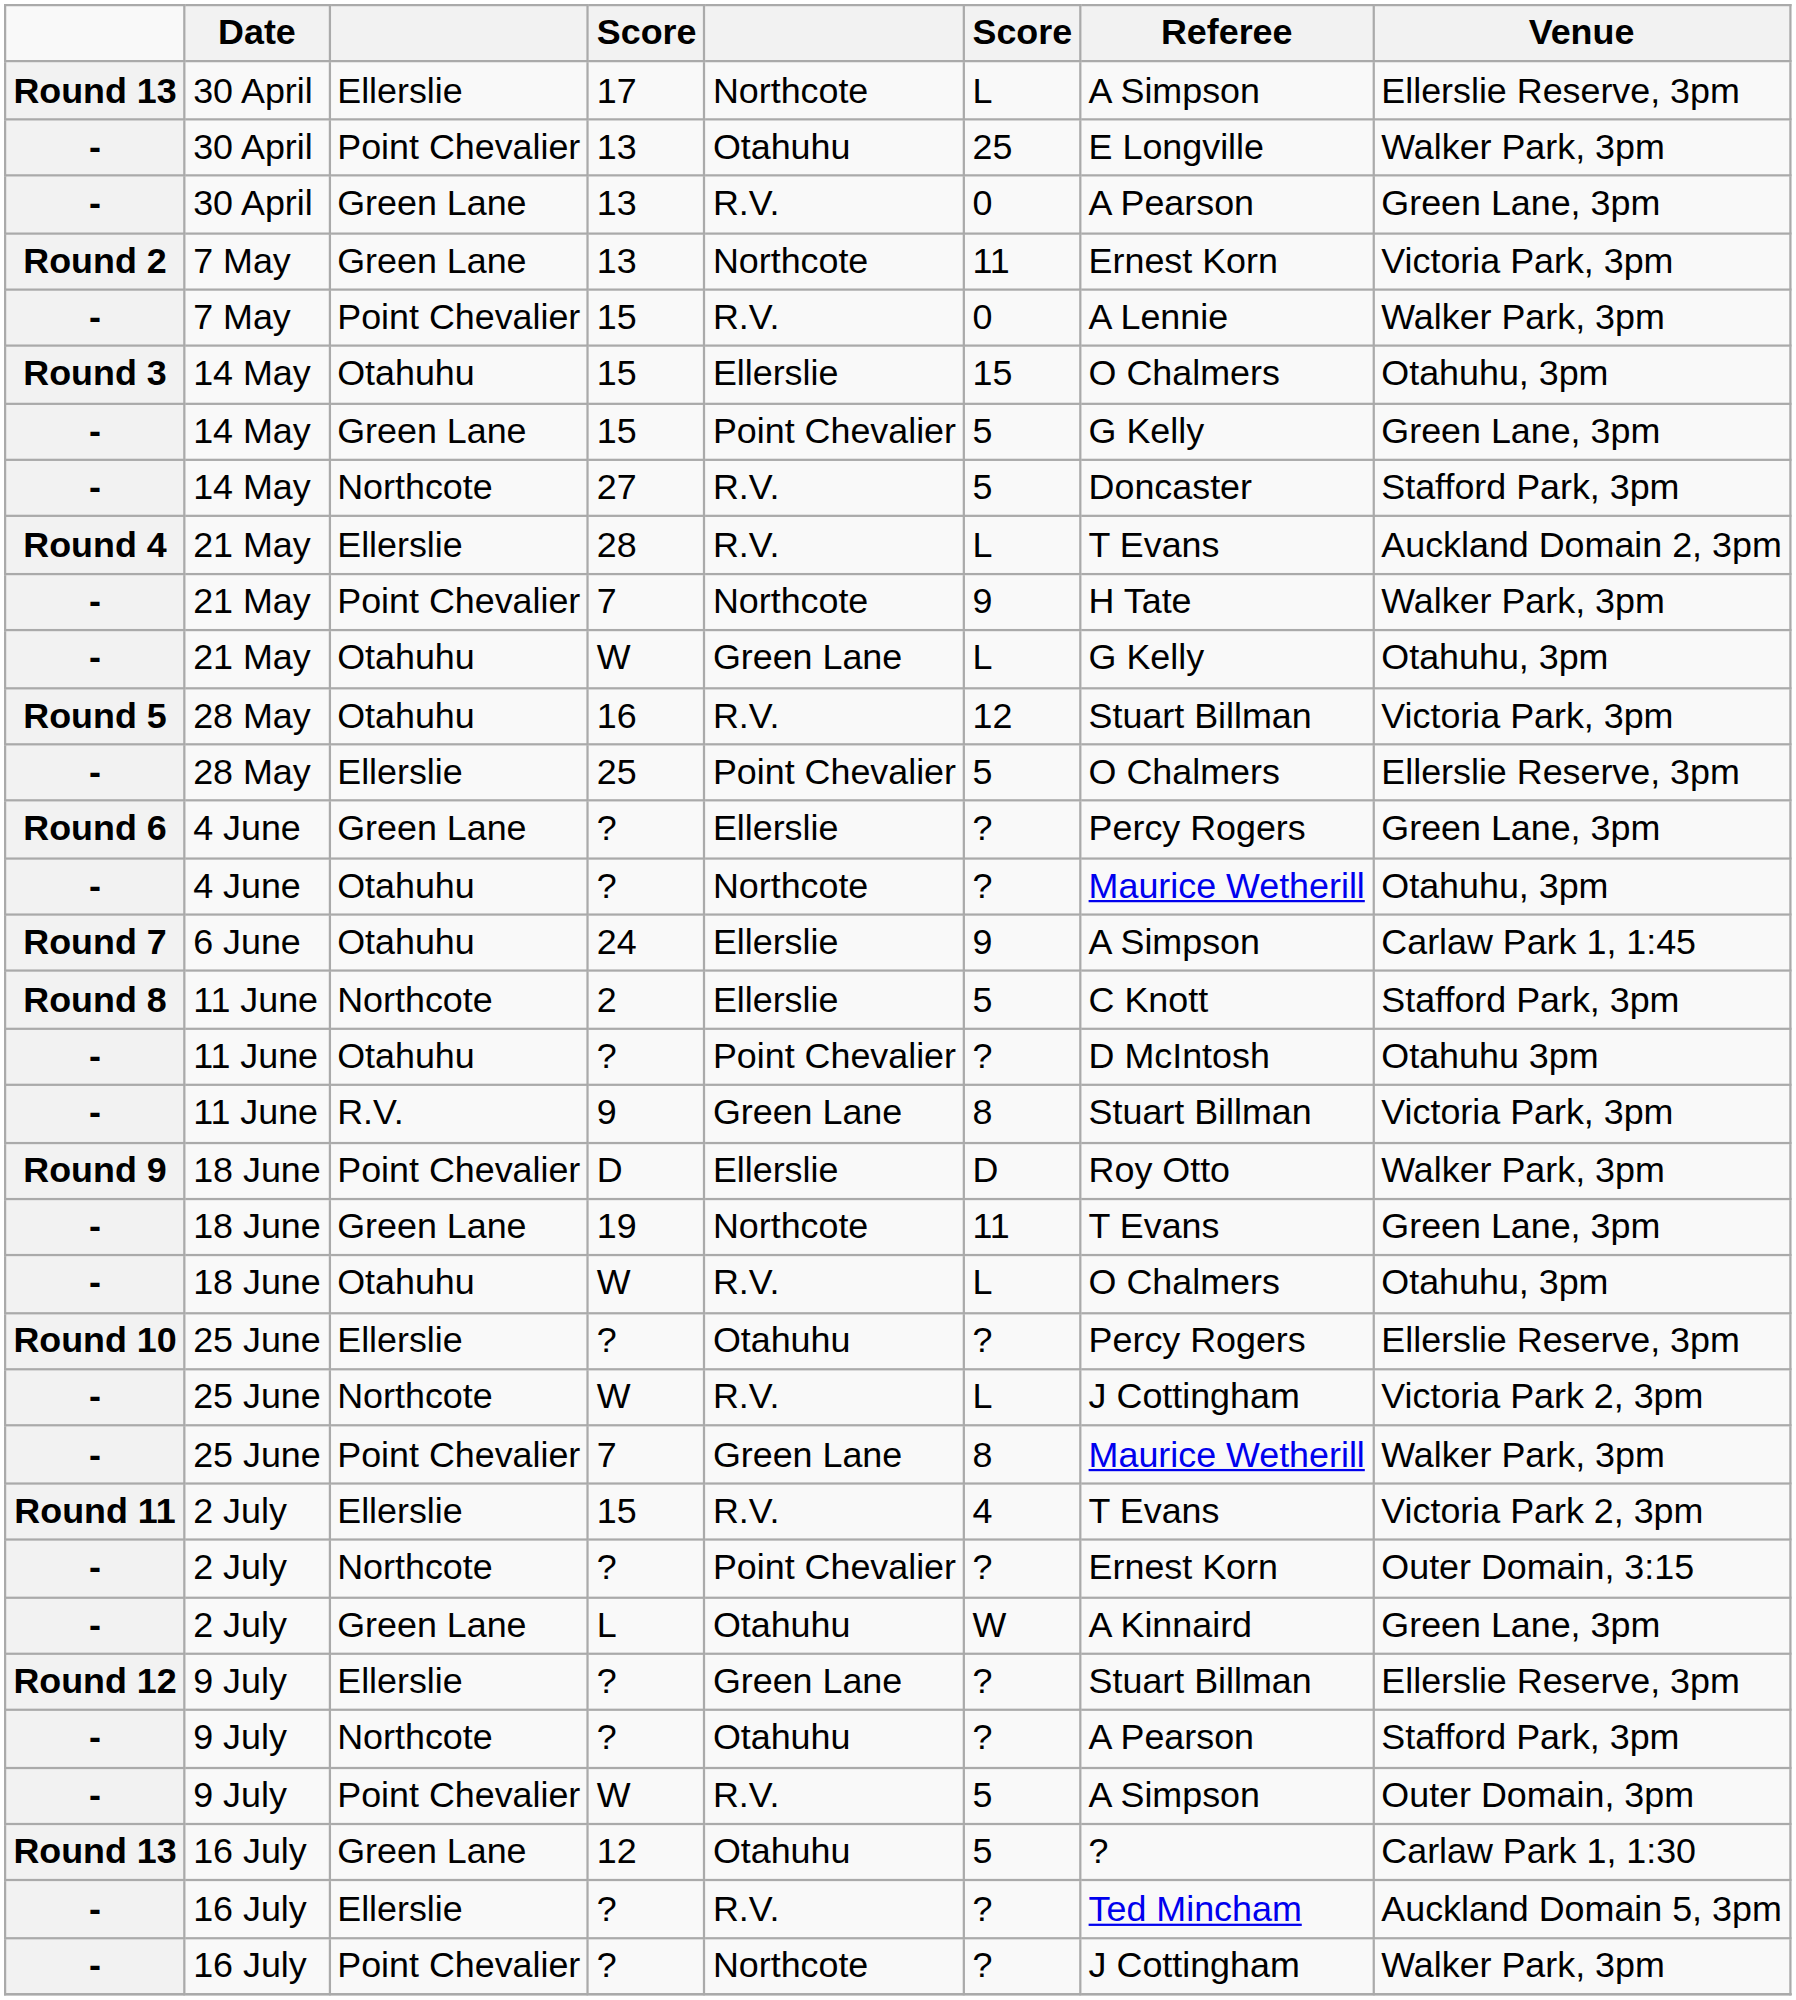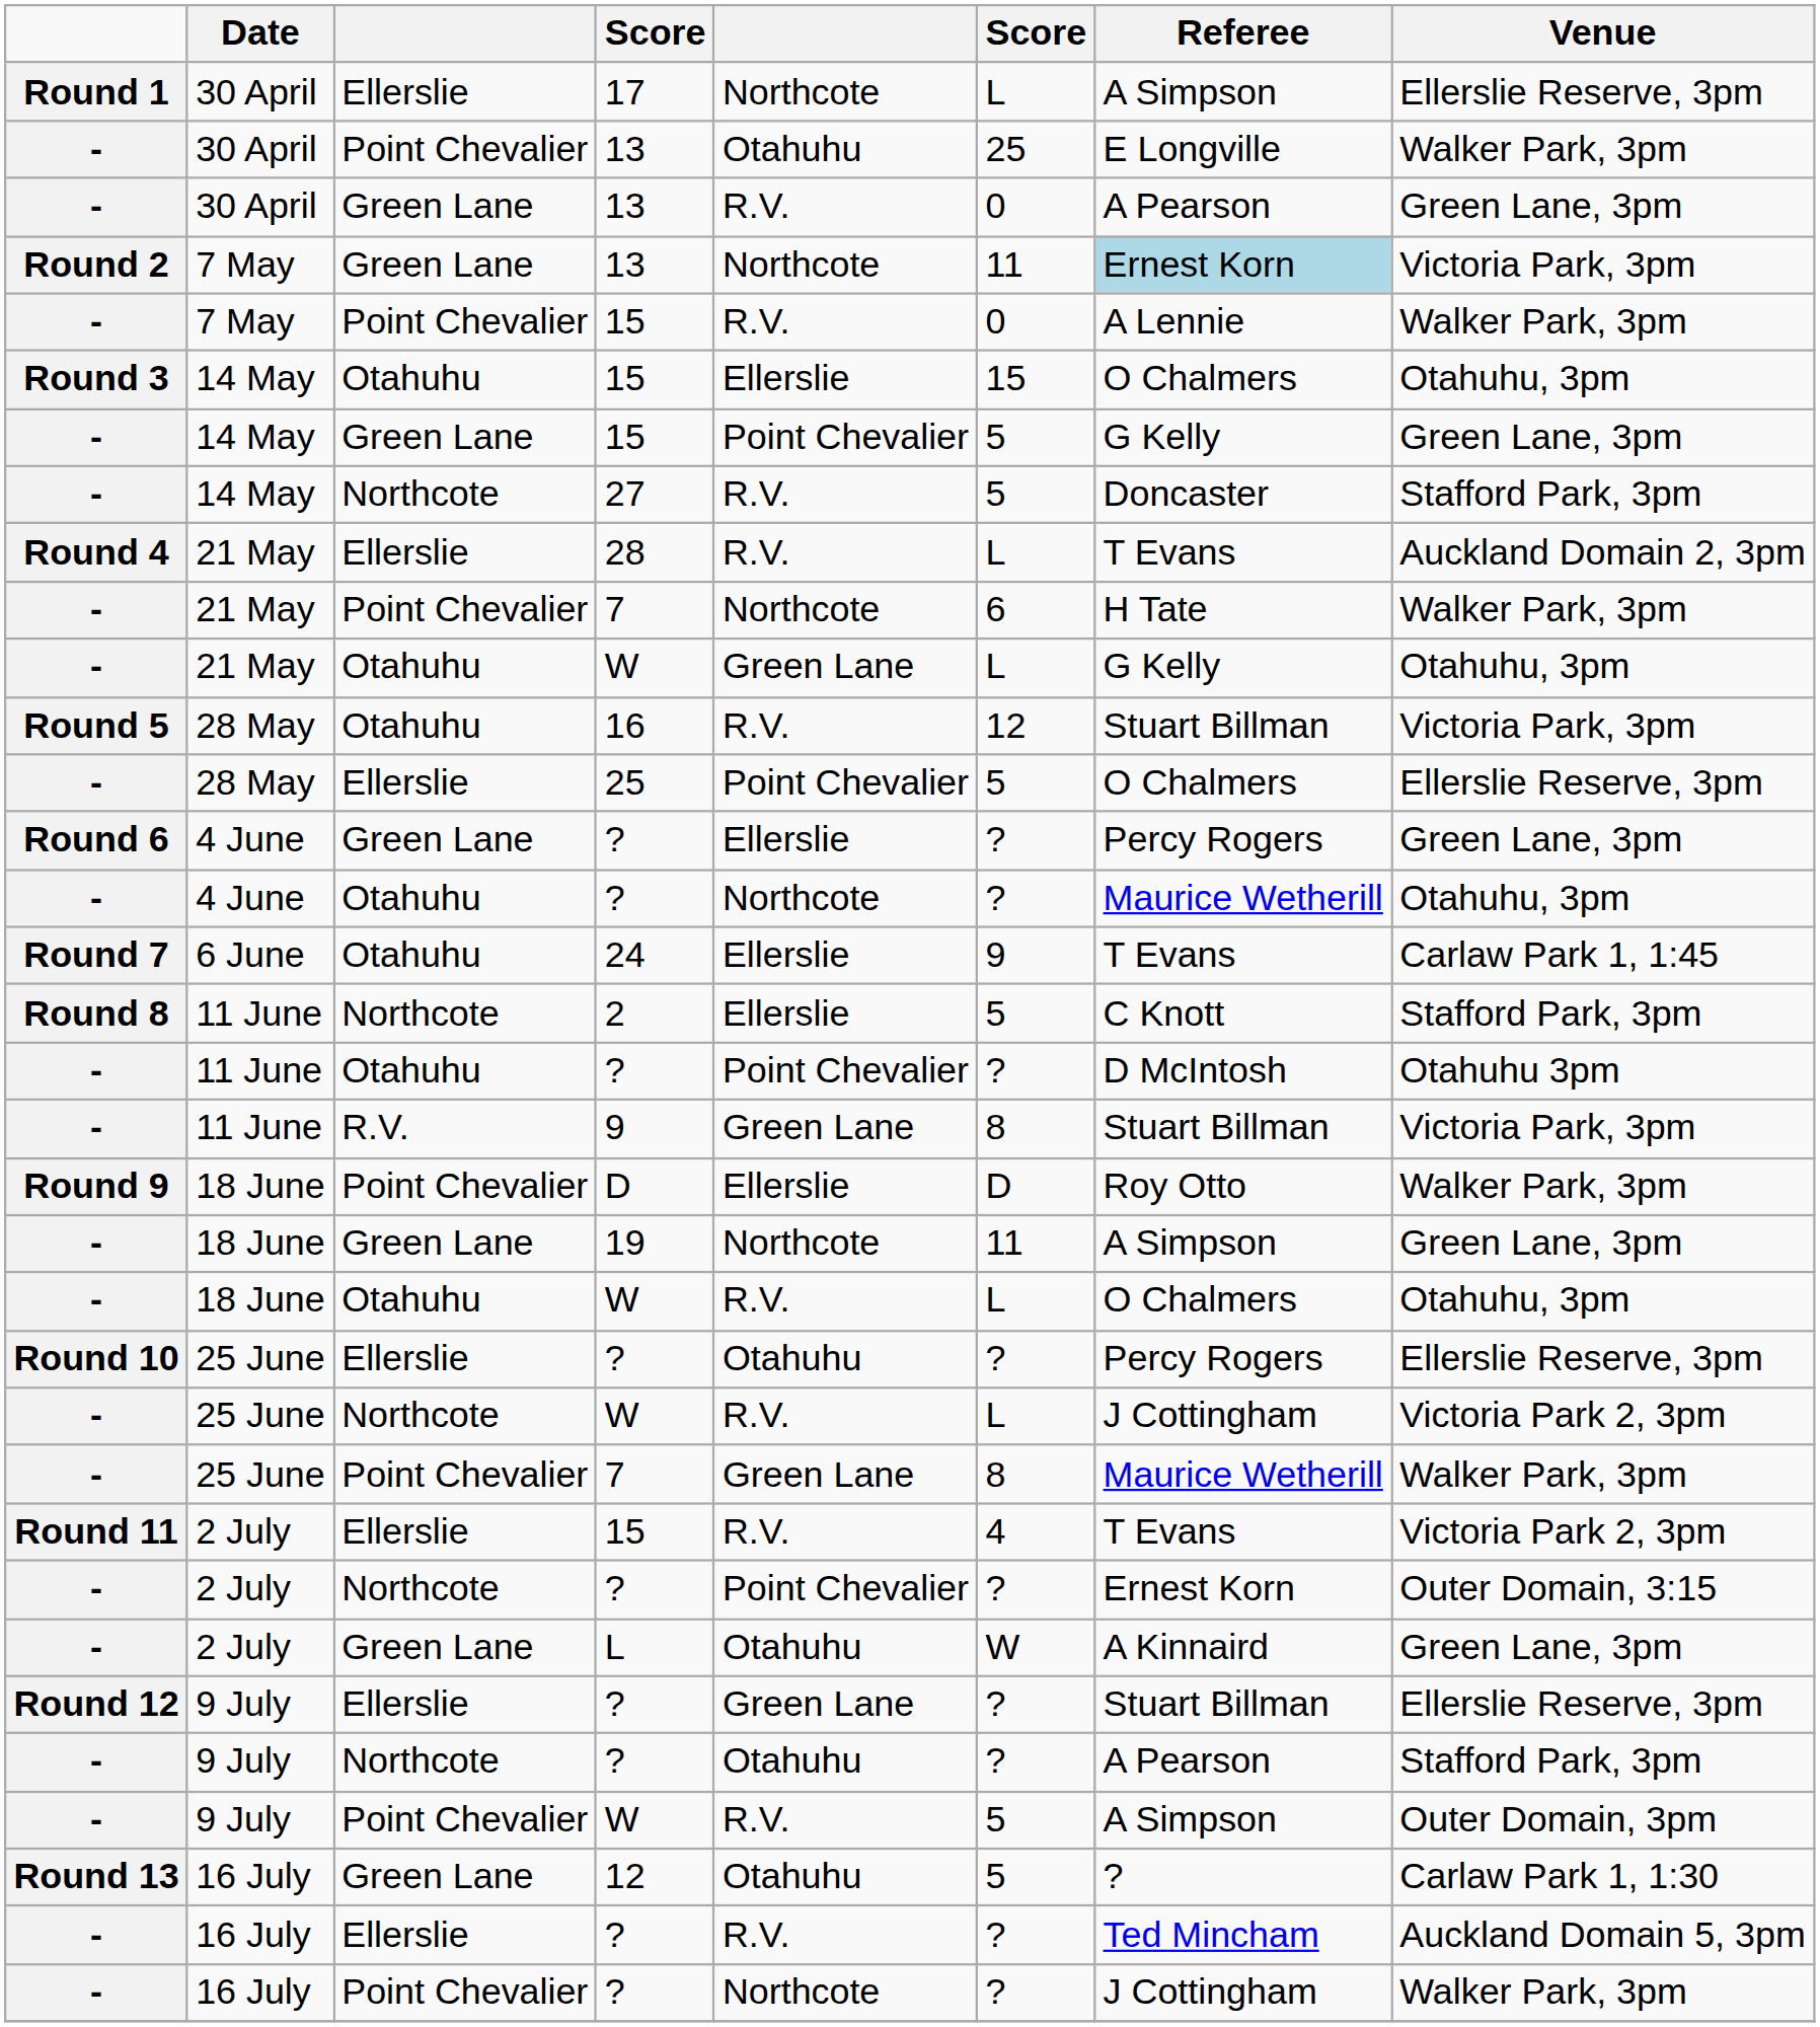17 | column 1: Round 13 -> Round 1
7 May / 13 | Referee: no background -> lightblue background
21 May / 7 | column 6: 9 -> 6
24 | Referee: A Simpson -> T Evans
19 | Referee: T Evans -> A Simpson
